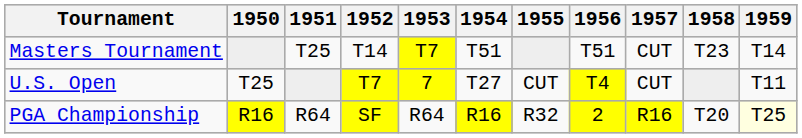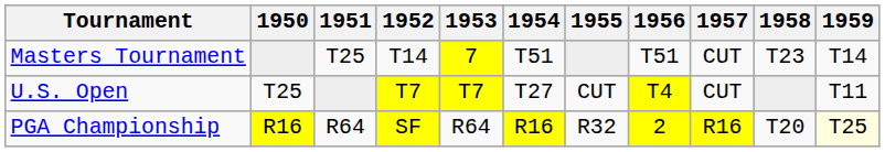Masters Tournament | 1953: T7 -> 7
U.S. Open | 1953: 7 -> T7
